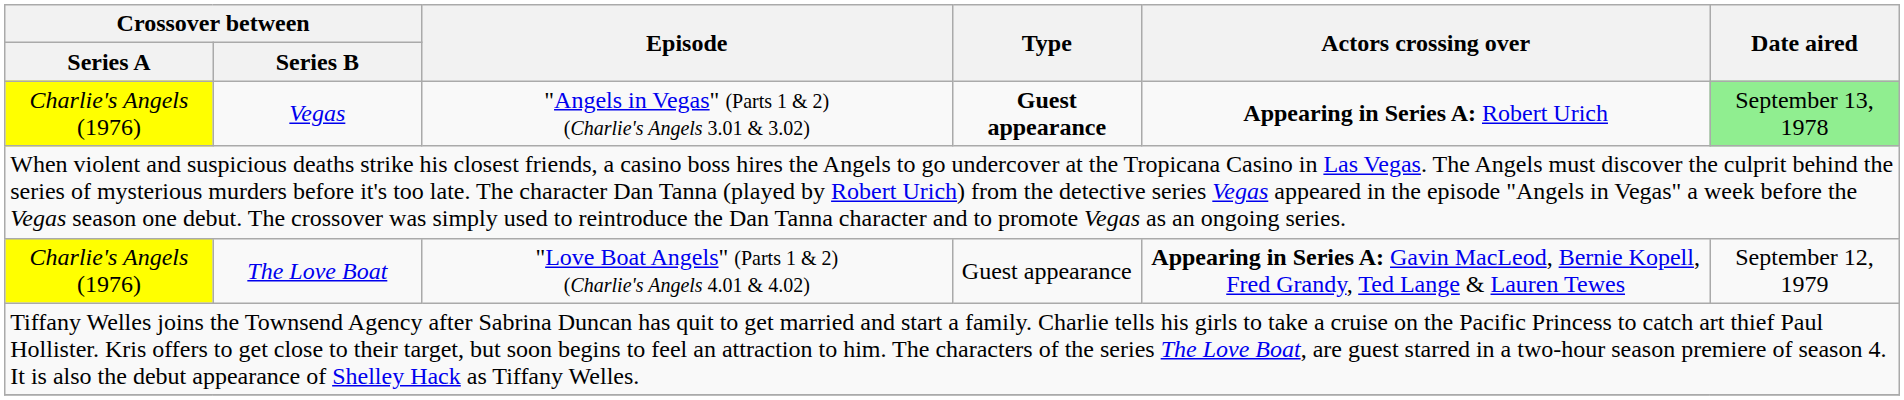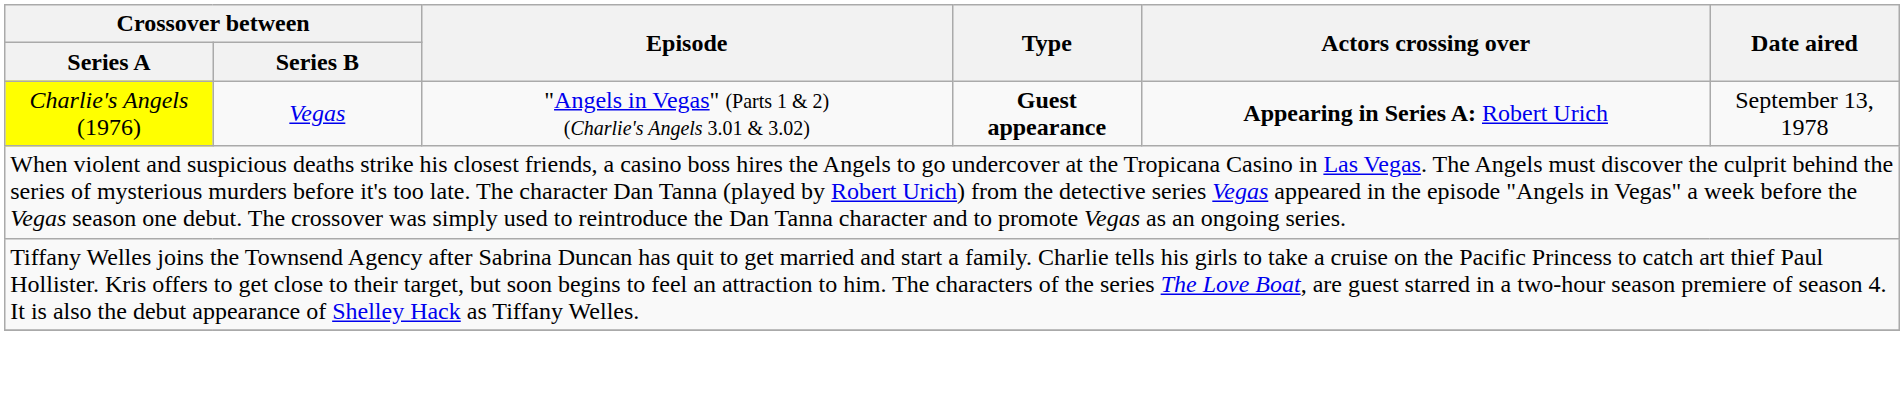Vegas | Date aired: lightgreen background -> no background
- row: Charlie's Angels (1976) | The Love Boat | "Love Boat Angels" (Parts 1 & 2) (Charlie's Angels 4.01 & 4.02) | Guest appearance | Appearing in Series A: Gavin MacLeod, Bernie Kopell, Fred Grandy, Ted Lange & Lauren Tewes | September 12, 1979
